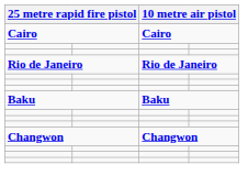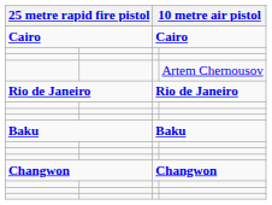+ row: Artem Chernousov
